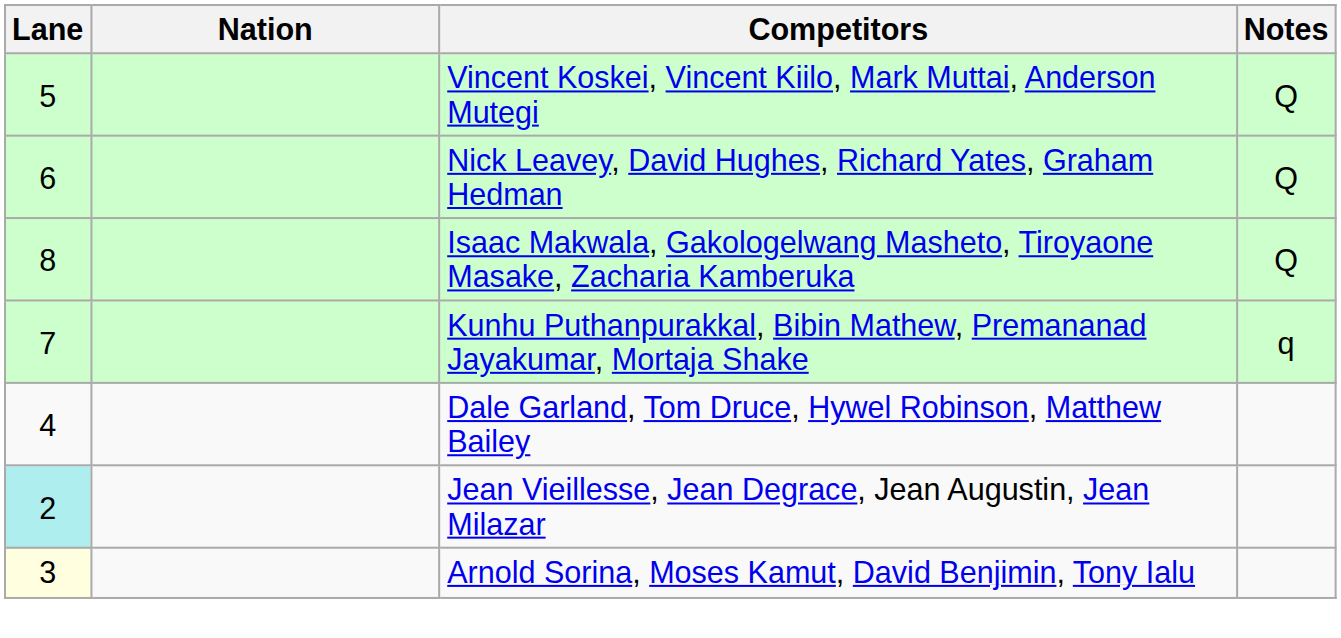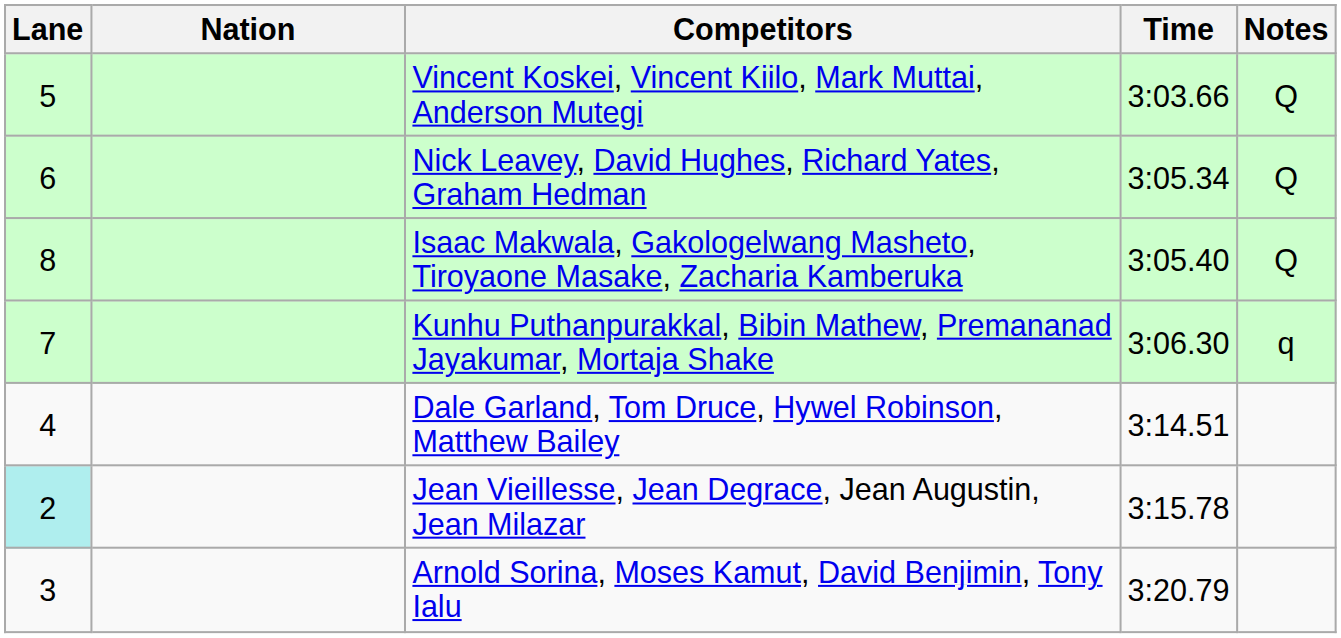+ column: Time | 3:03.66 | 3:05.34 | 3:05.40 | 3:06.30 | 3:14.51 | 3:15.78 | 3:20.79
Arnold Sorina, Moses Kamut, David Benjimin, Tony Ialu | Lane: lightyellow background -> no background
